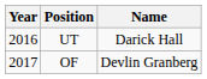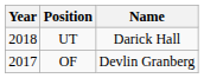UT | Year: 2016 -> 2018
